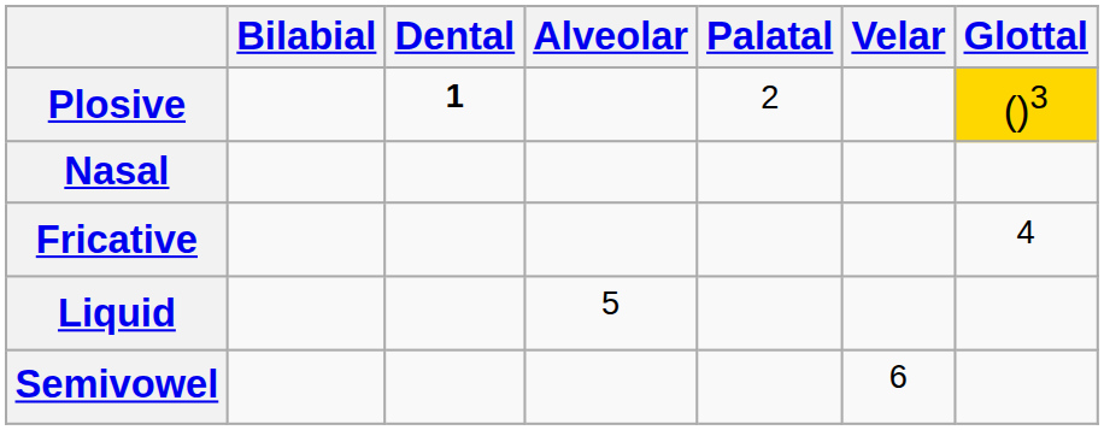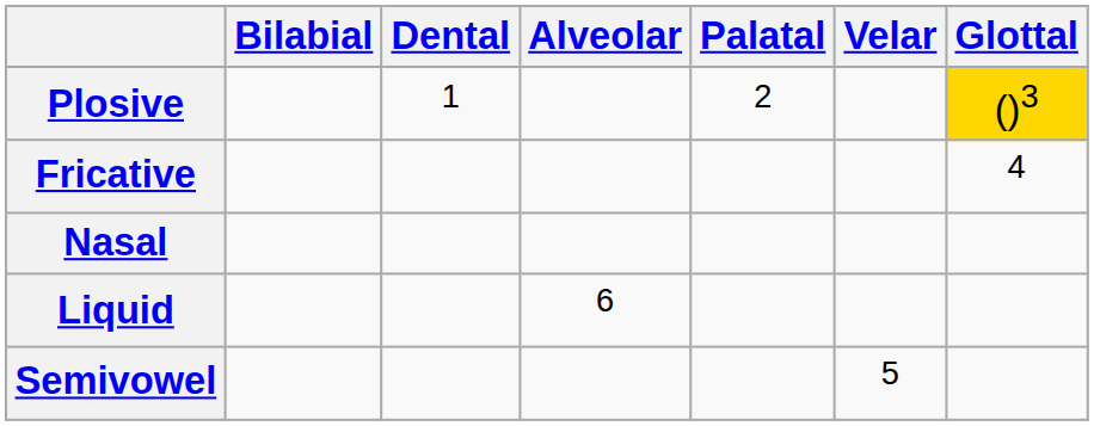Plosive | Dental: bold -> normal
rows swapped: Nasal <-> Fricative
Liquid | Alveolar: 5 -> 6
Semivowel | Velar: 6 -> 5
